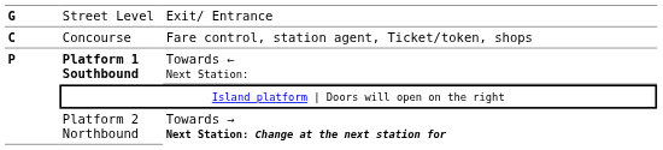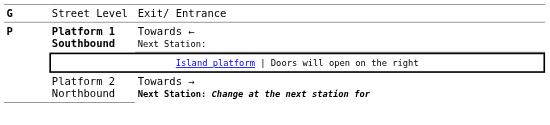- row: C | Concourse | Fare control, station agent, Ticket/token, shops
